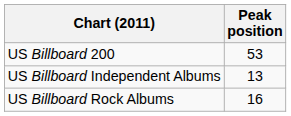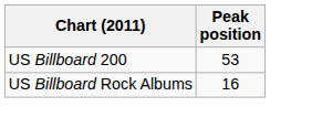- row: US Billboard Independent Albums | 13
